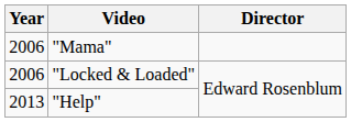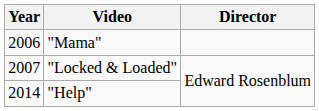"Locked & Loaded" | Year: 2006 -> 2007
"Help" | Year: 2013 -> 2014
